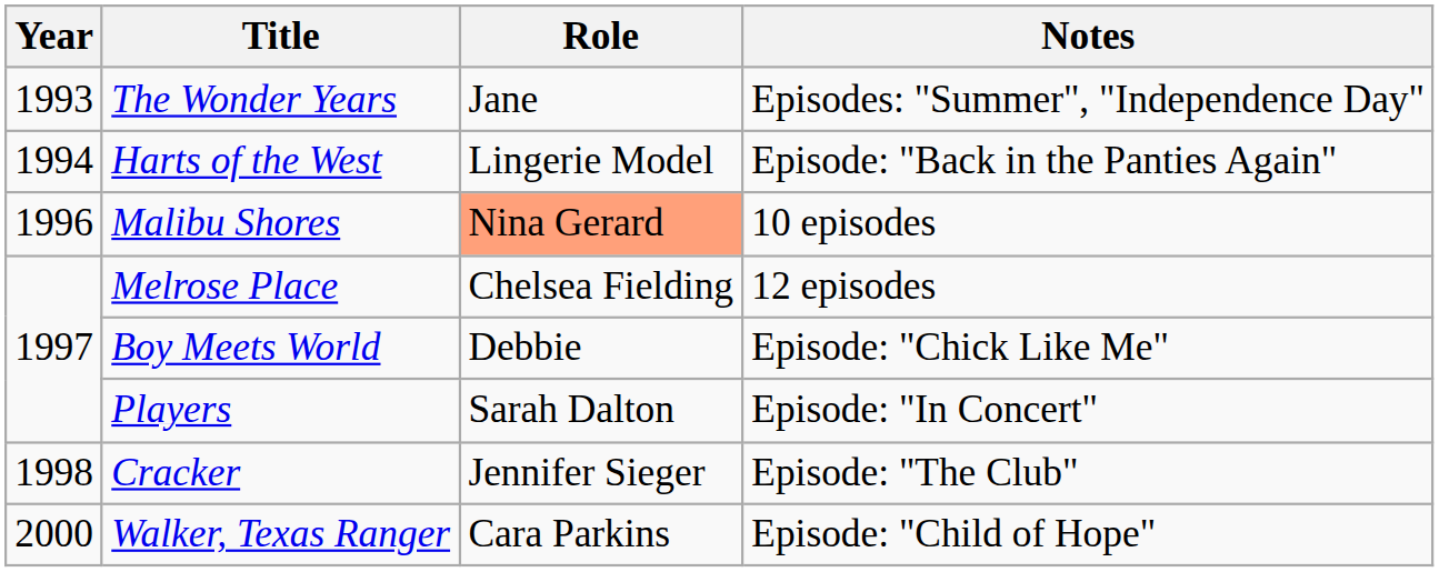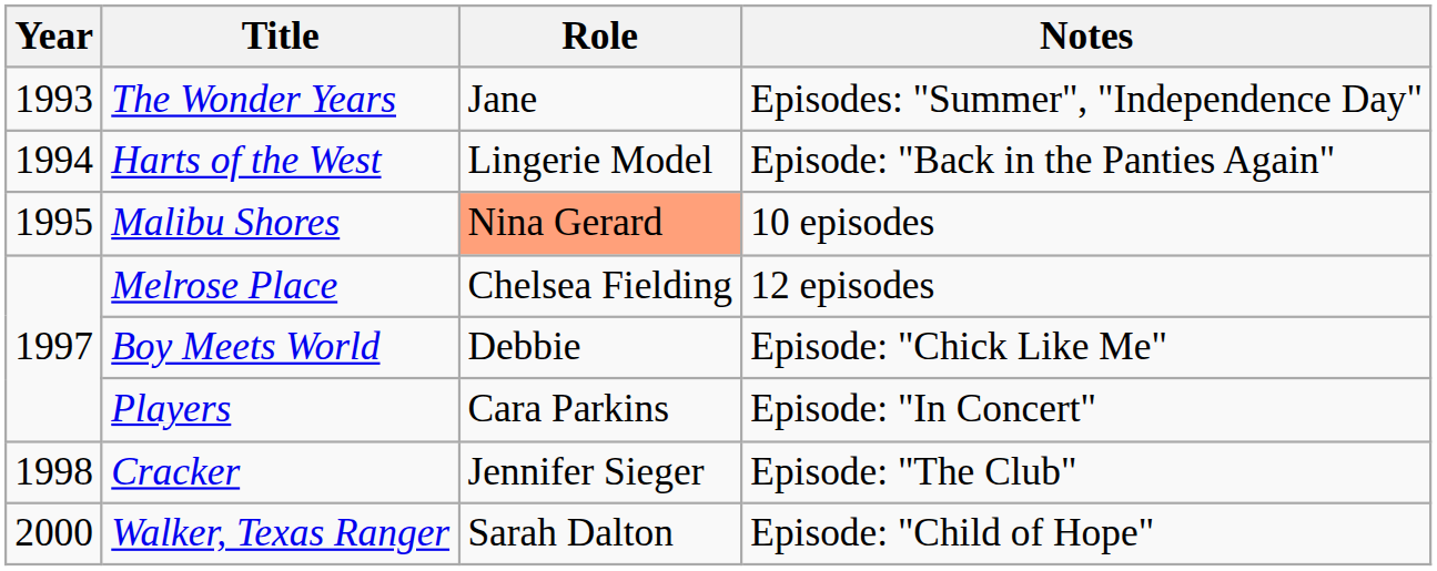Malibu Shores | Year: 1996 -> 1995
Players | Role: Sarah Dalton -> Cara Parkins
Walker, Texas Ranger | Role: Cara Parkins -> Sarah Dalton
